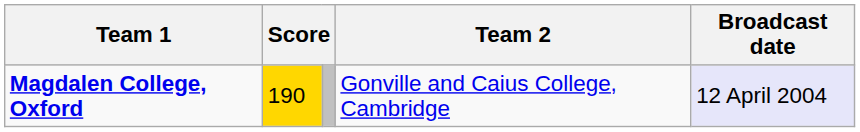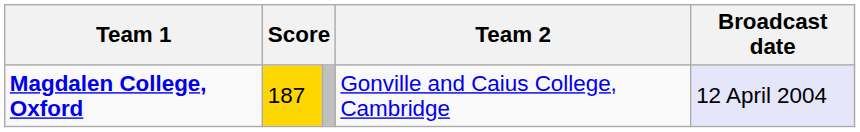Magdalen College, Oxford | column 2: 190 -> 187
